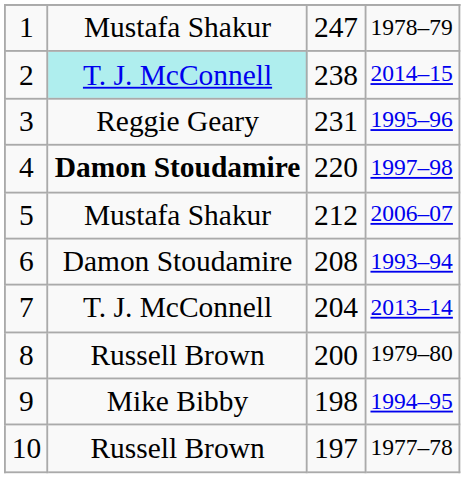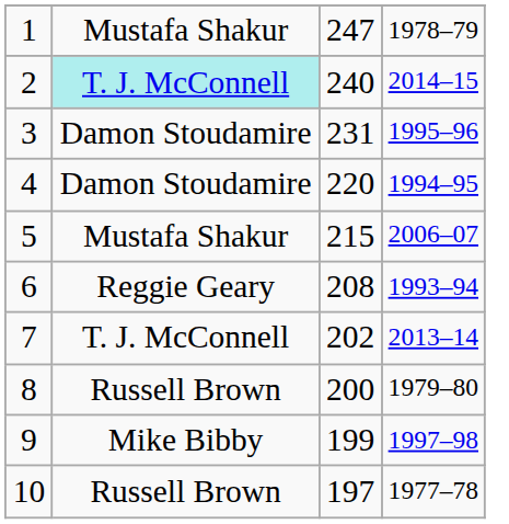2 | column 3: 238 -> 240
3 | column 2: Reggie Geary -> Damon Stoudamire
4 | column 2: bold -> normal
4 | column 4: 1997–98 -> 1994–95
5 | column 3: 212 -> 215
6 | column 2: Damon Stoudamire -> Reggie Geary
7 | column 3: 204 -> 202
9 | column 3: 198 -> 199
9 | column 4: 1994–95 -> 1997–98
